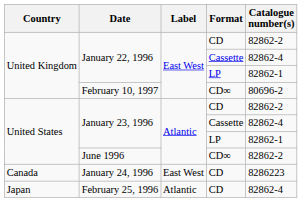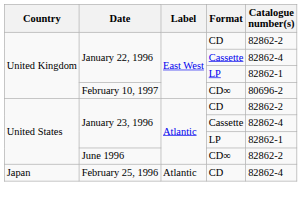- row: Canada | January 24, 1996 | East West | CD | 8286223
